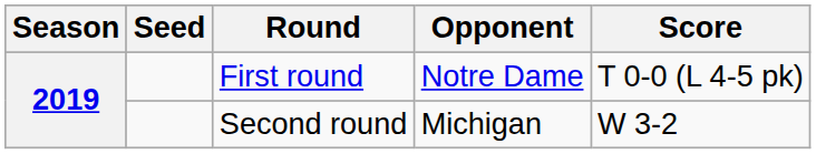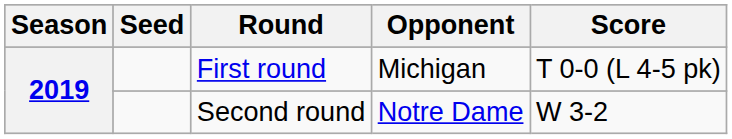First round | Opponent: Notre Dame -> Michigan
Second round | Opponent: Michigan -> Notre Dame
